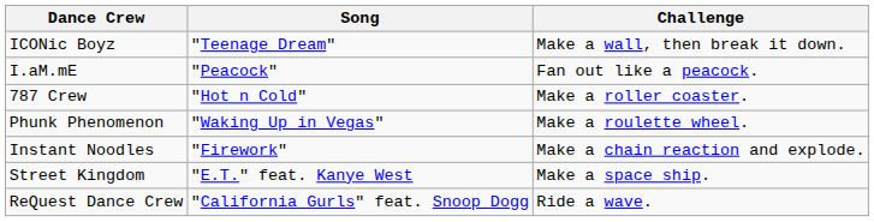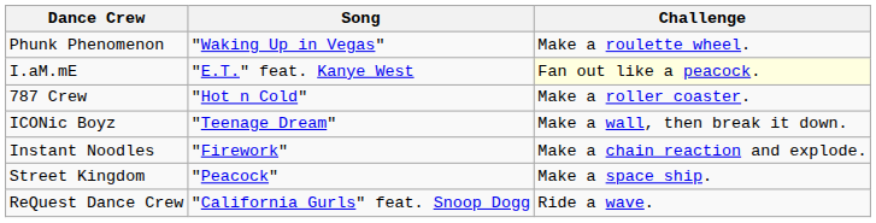rows swapped: Phunk Phenomenon <-> ICONic Boyz
I.aM.mE | Song: "Peacock" -> "E.T." feat. Kanye West
I.aM.mE | Challenge: no background -> lightyellow background
Street Kingdom | Song: "E.T." feat. Kanye West -> "Peacock"
